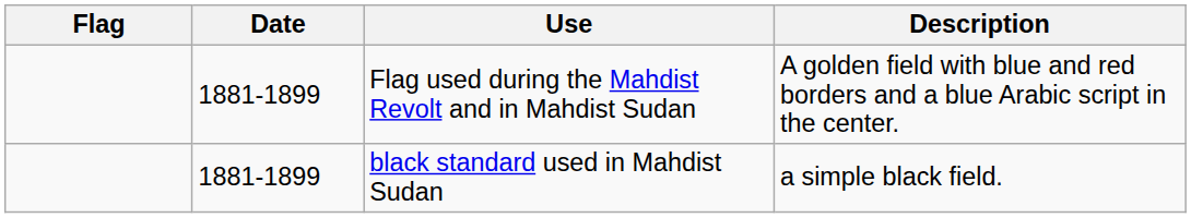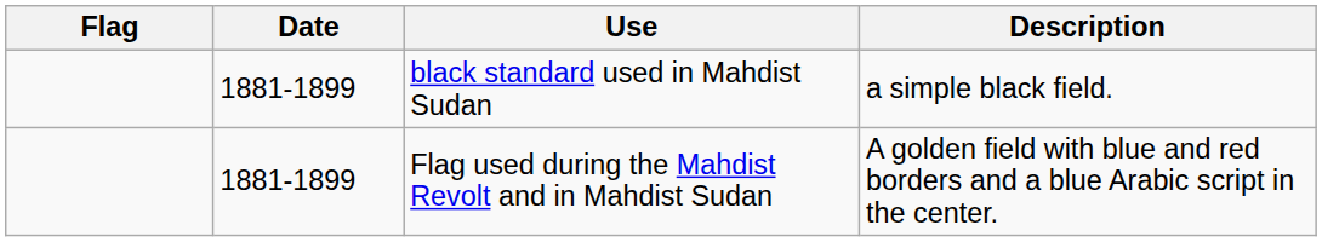rows swapped: Flag used during the Mahdist Revolt and in Mahdist Sudan <-> black standard used in Mahdist Sudan
